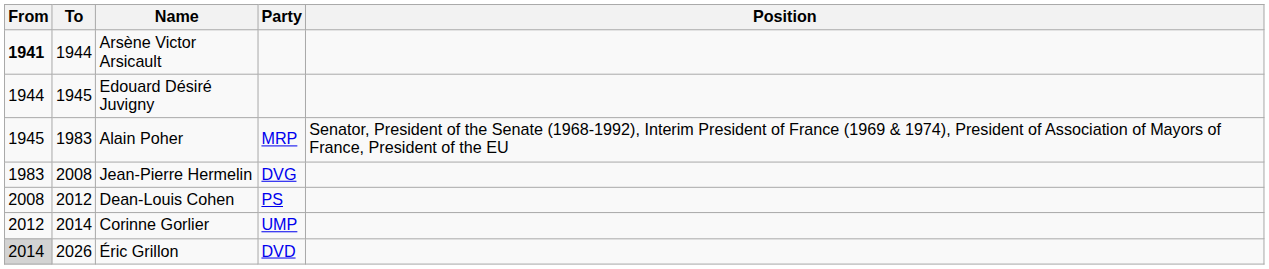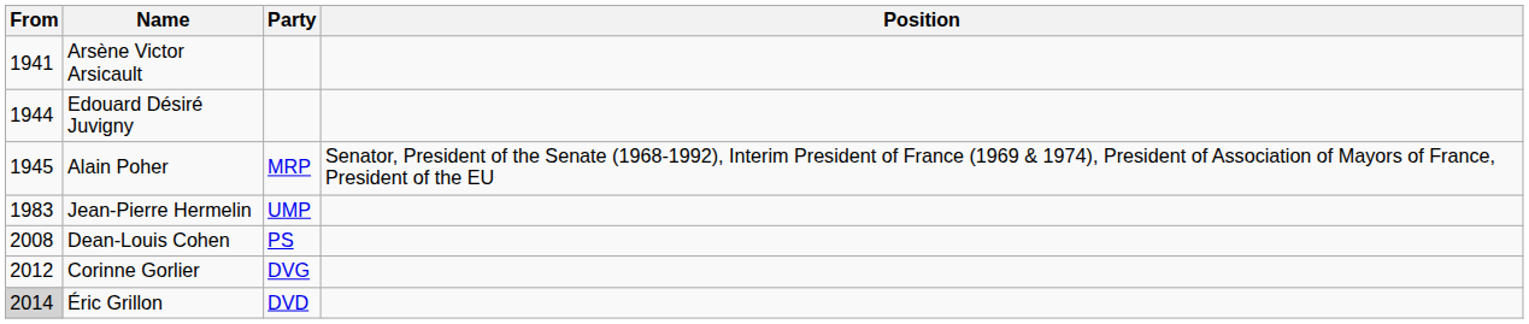- column: To | 1944 | 1945 | 1983 | 2008 | 2012 | 2014 | 2026
Arsène Victor Arsicault | From: bold -> normal
Jean-Pierre Hermelin | Party: DVG -> UMP
Corinne Gorlier | Party: UMP -> DVG
